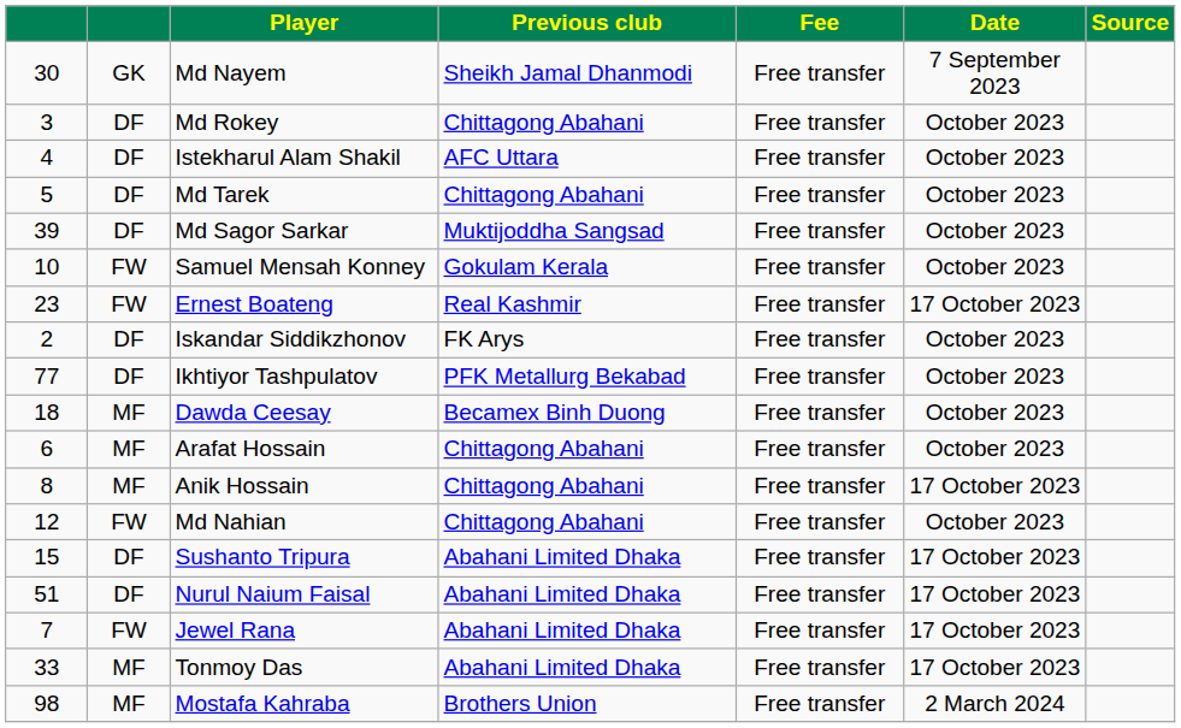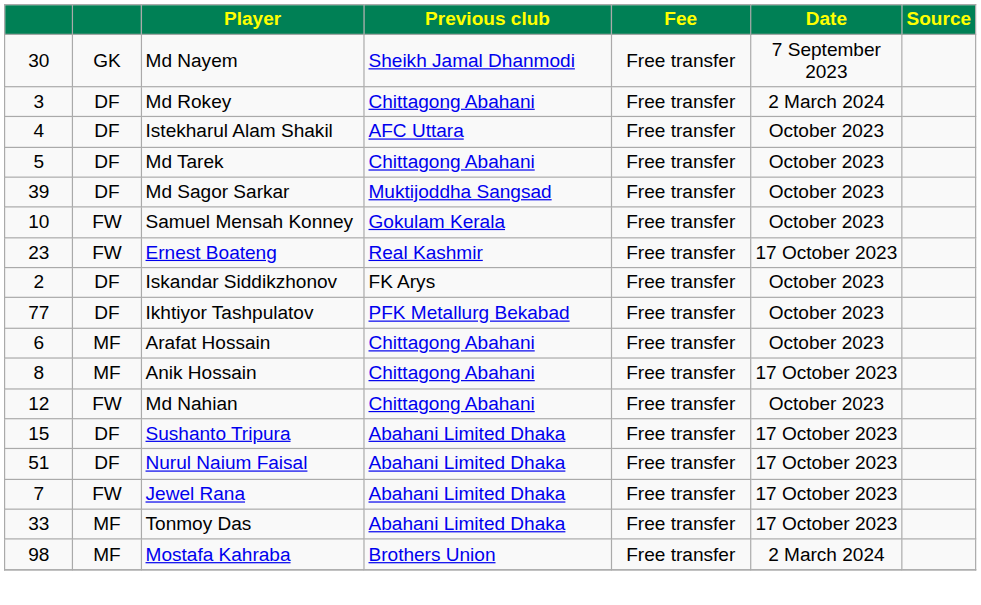Md Rokey | Date: October 2023 -> 2 March 2024
- row: 18 | MF | Dawda Ceesay | Becamex Binh Duong | Free transfer | October 2023
